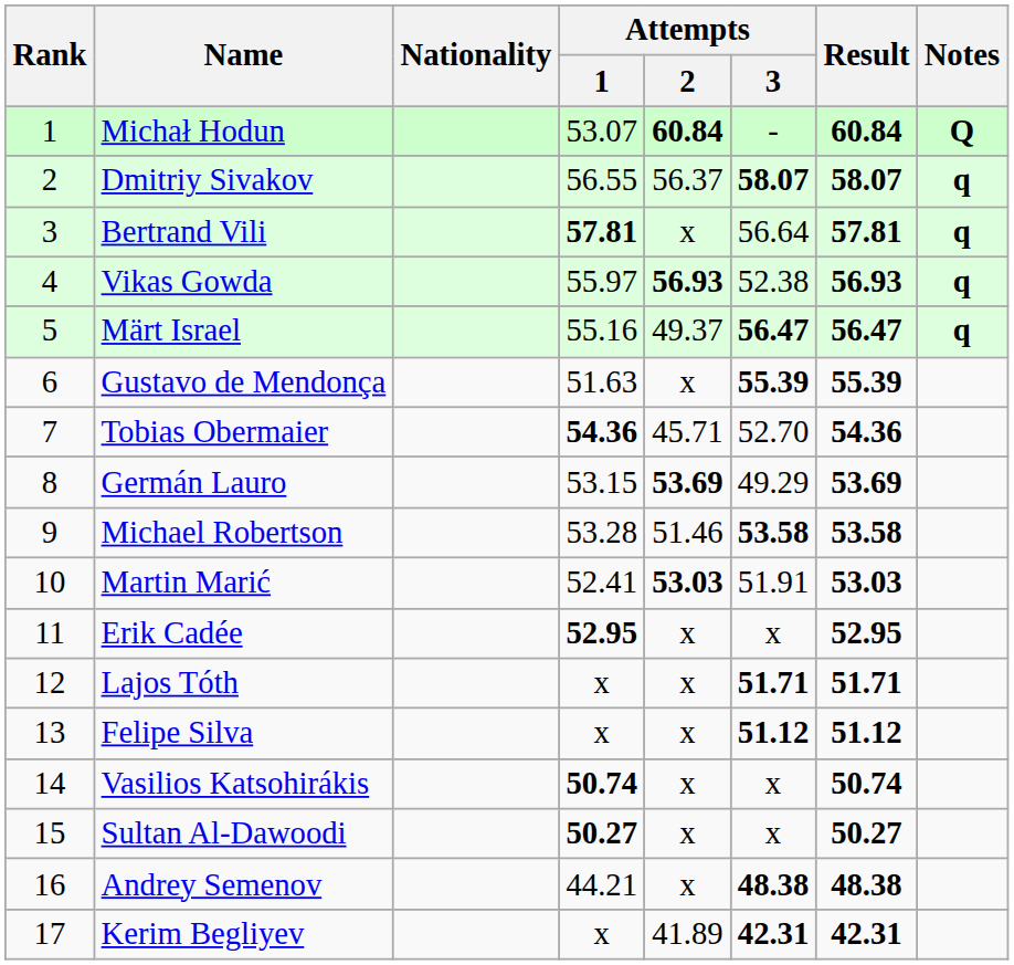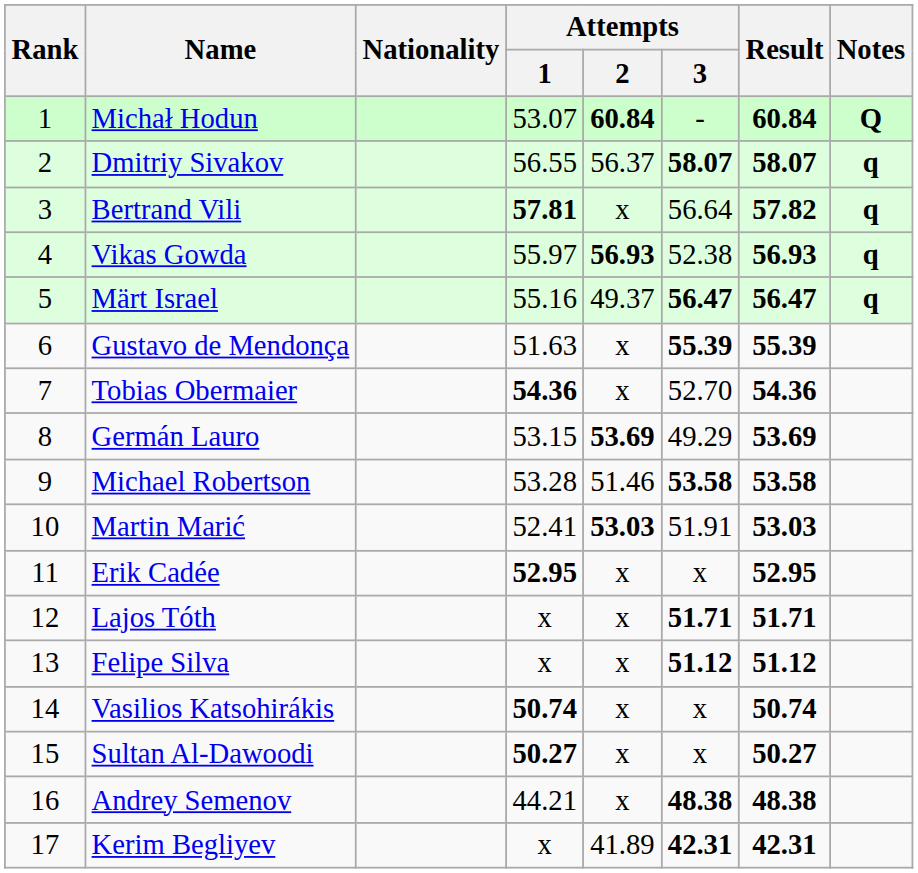Bertrand Vili | Result: 57.81 -> 57.82
Tobias Obermaier | Attempts / 2: 45.71 -> x
